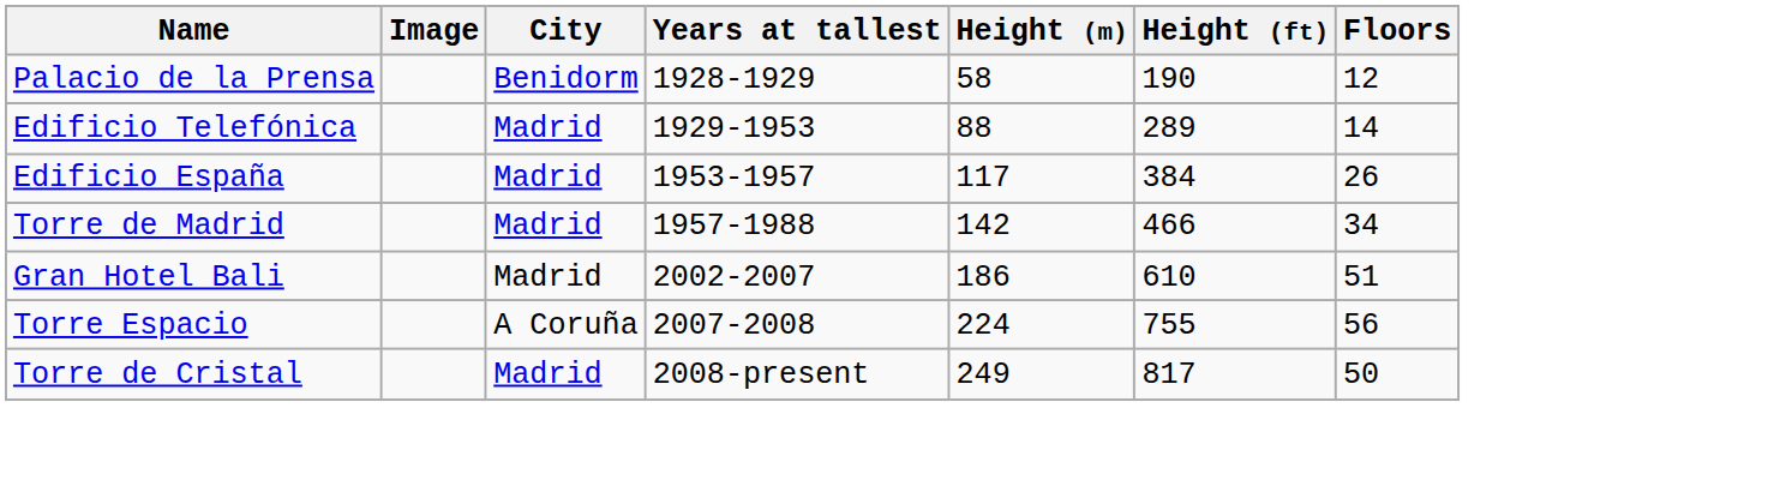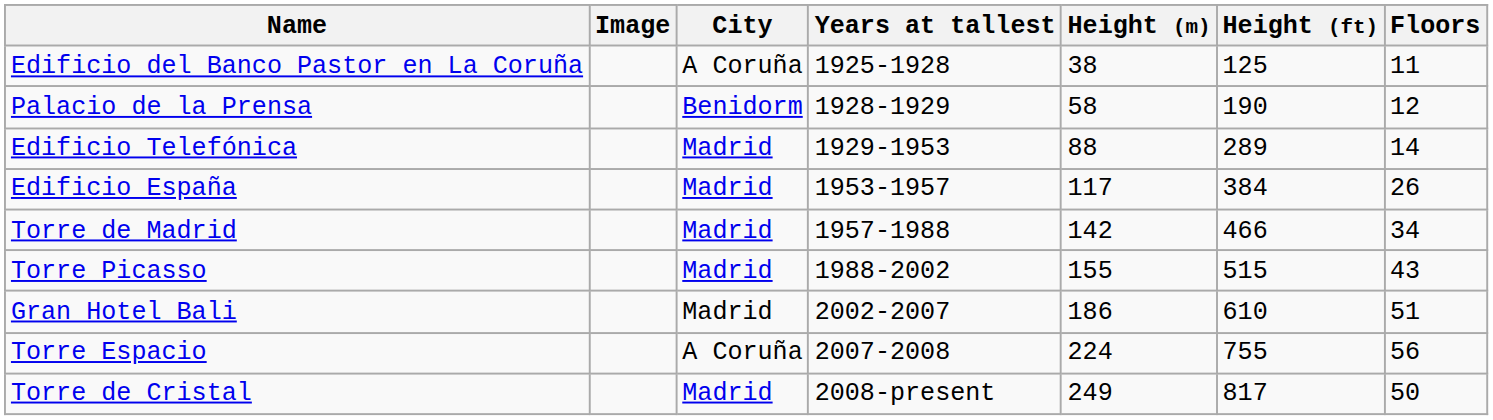+ row: Edificio del Banco Pastor en La Coruña | A Coruña | 1925-1928 | 38 | 125 | 11
+ row: Torre Picasso | Madrid | 1988-2002 | 155 | 515 | 43
